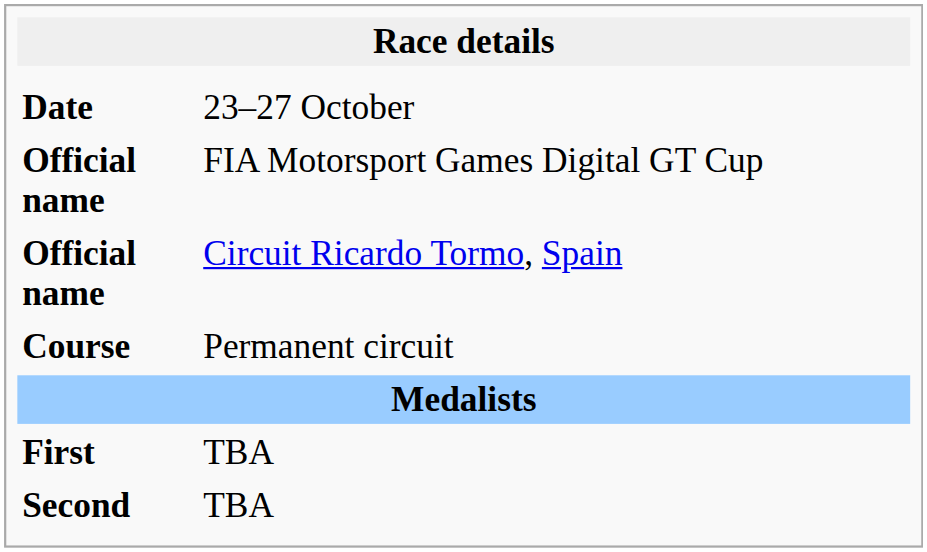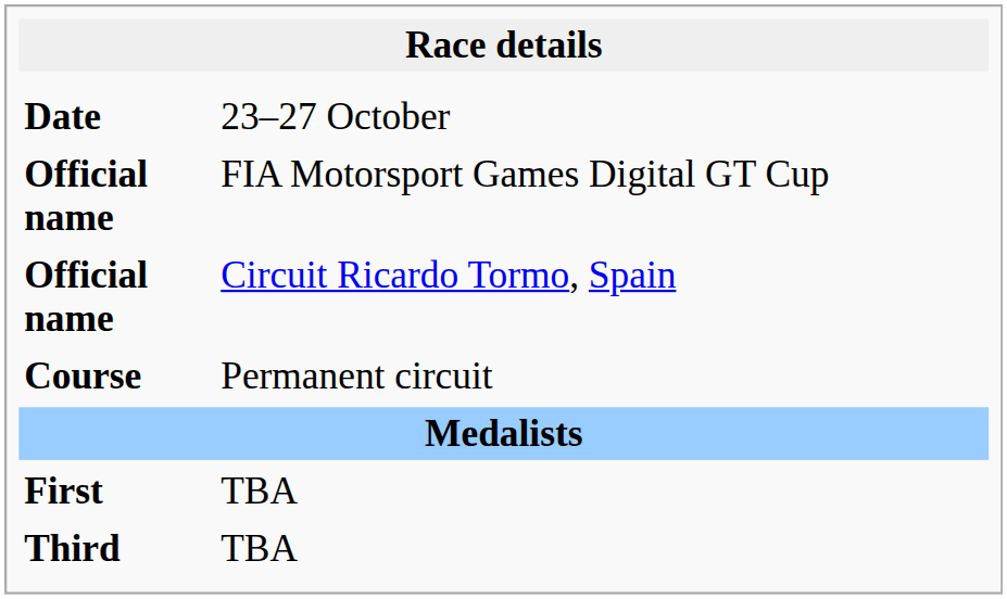- row: Second | TBA
+ row: Third | TBA
